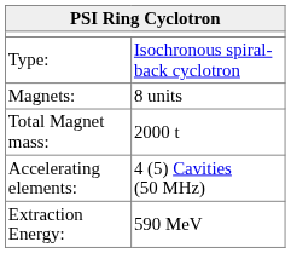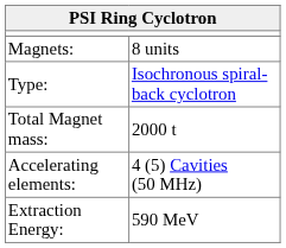rows swapped: Type: <-> Magnets:
